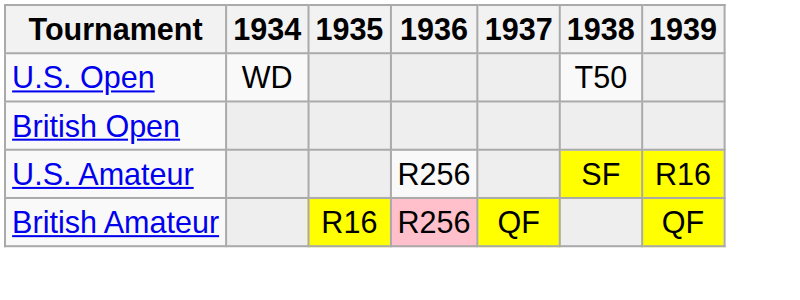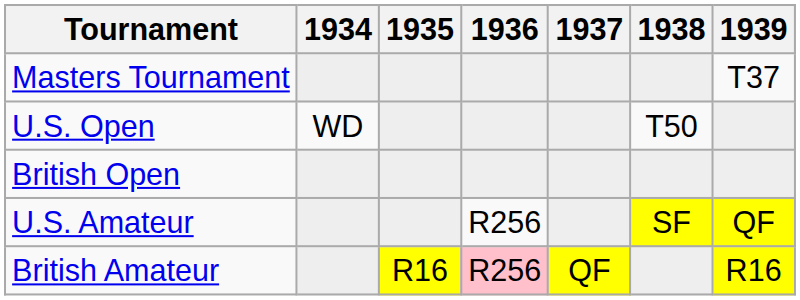+ row: Masters Tournament | T37
U.S. Amateur | 1939: R16 -> QF
British Amateur | 1939: QF -> R16
